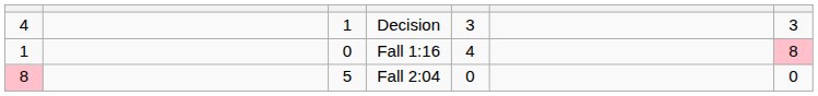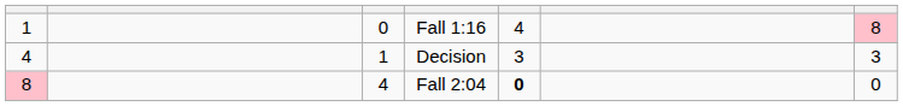rows swapped: Decision <-> Fall 1:16
Fall 2:04 | column 3: 5 -> 4
Fall 2:04 | column 5: normal -> bold
